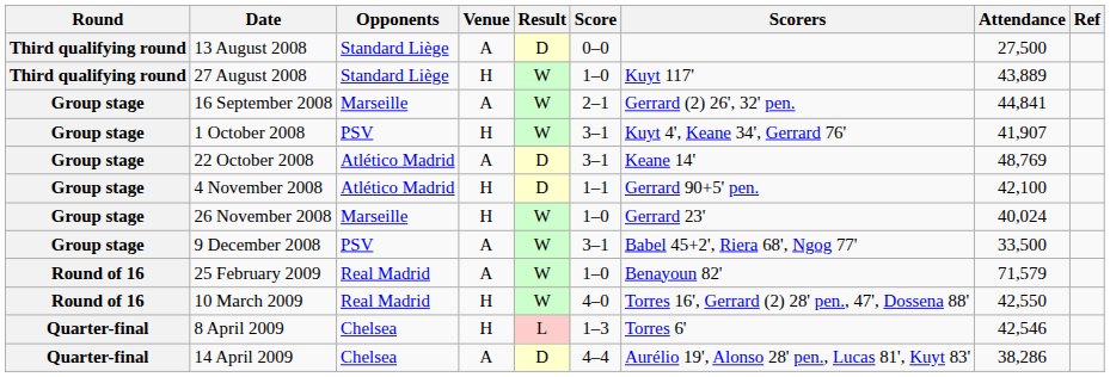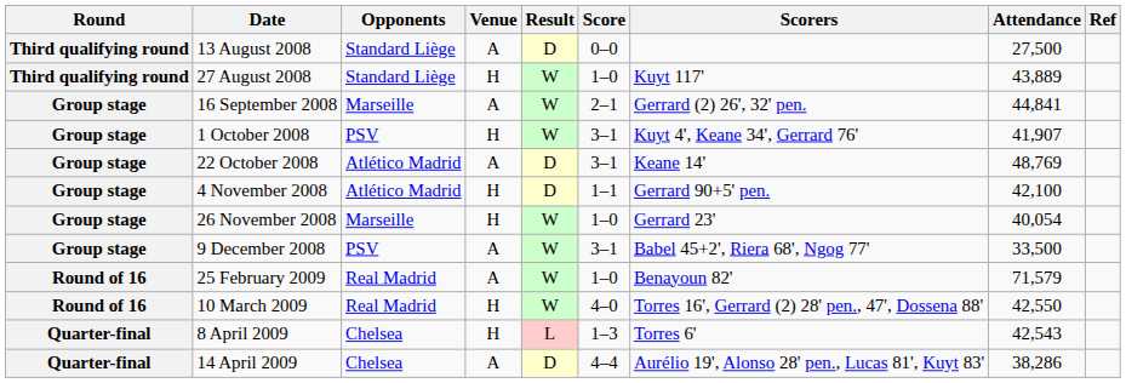26 November 2008 | Attendance: 40,024 -> 40,054
8 April 2009 | Attendance: 42,546 -> 42,543
